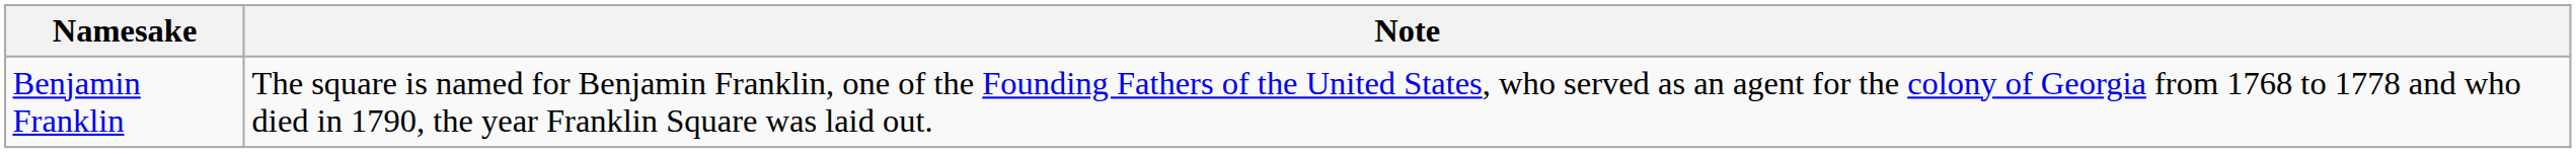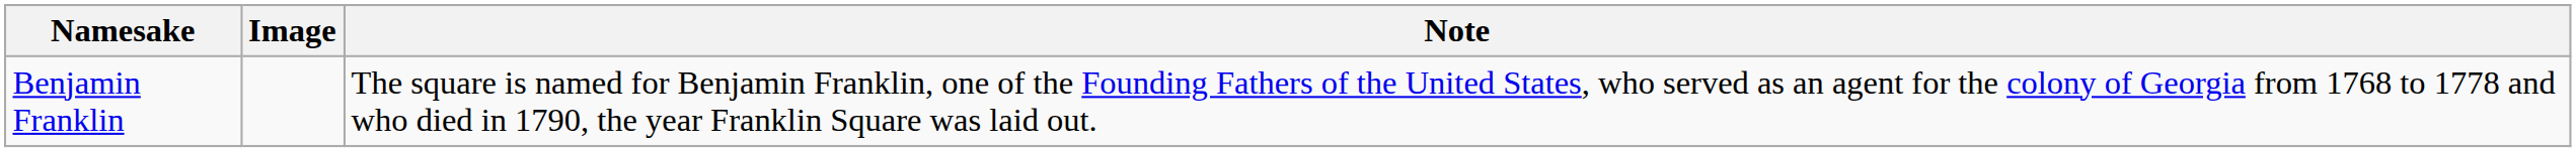+ column: Image
